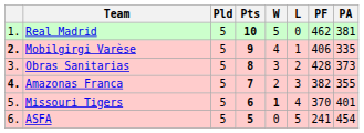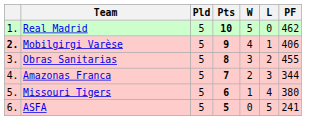- column: PA | 381 | 335 | 373 | 355 | 401 | 454
Obras Sanitarias | PF: 428 -> 455
Amazonas Franca | column 1: bold -> normal
Amazonas Franca | PF: 382 -> 344
Missouri Tigers | W: bold -> normal
Missouri Tigers | PF: 370 -> 380
